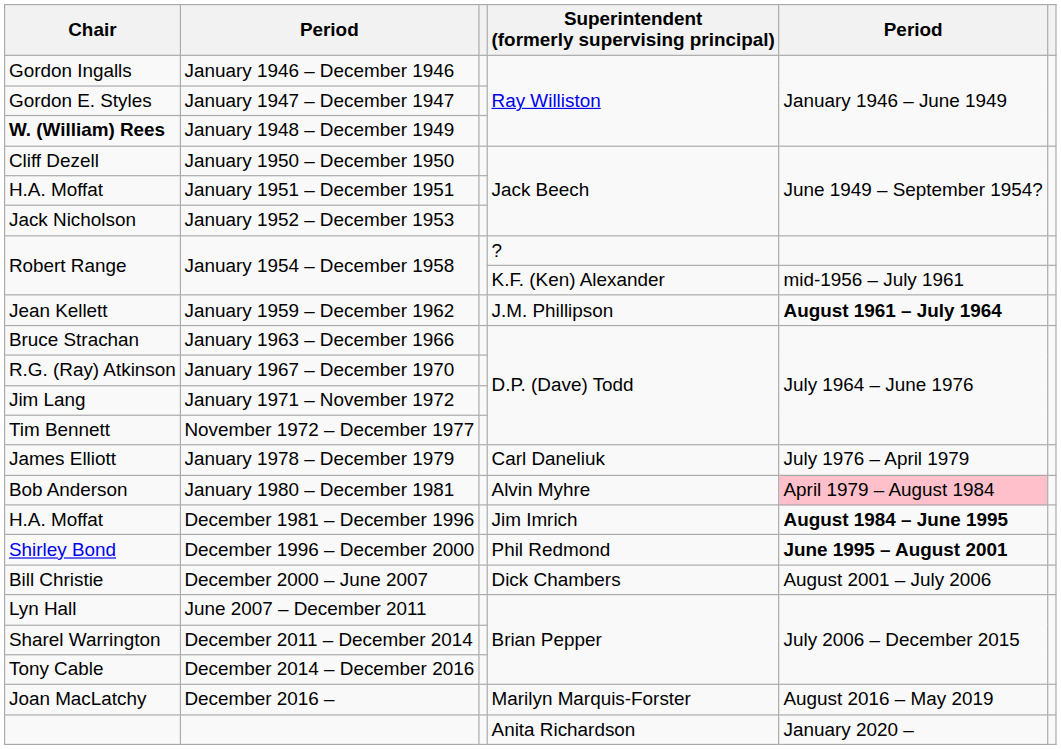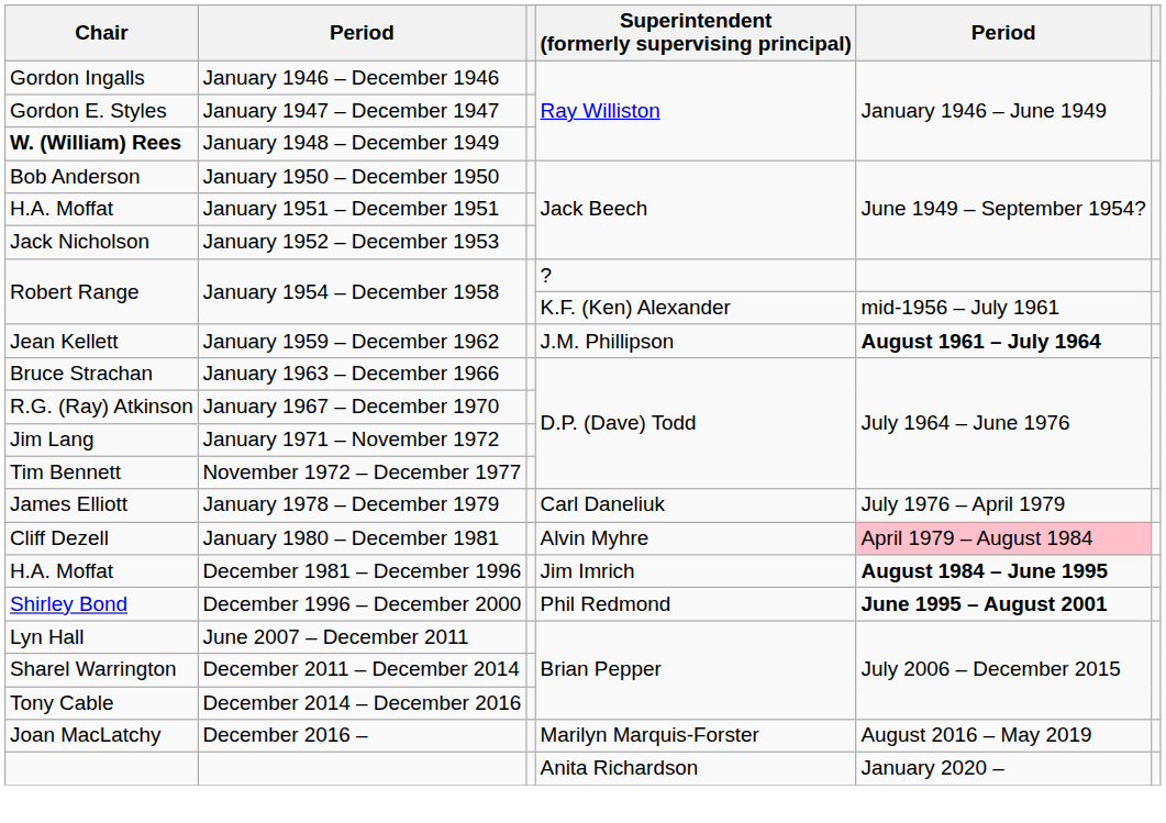January 1950 – December 1950 | Chair: Cliff Dezell -> Bob Anderson
January 1980 – December 1981 | Chair: Bob Anderson -> Cliff Dezell
- row: Bill Christie | December 2000 – June 2007 | Dick Chambers | August 2001 – July 2006
